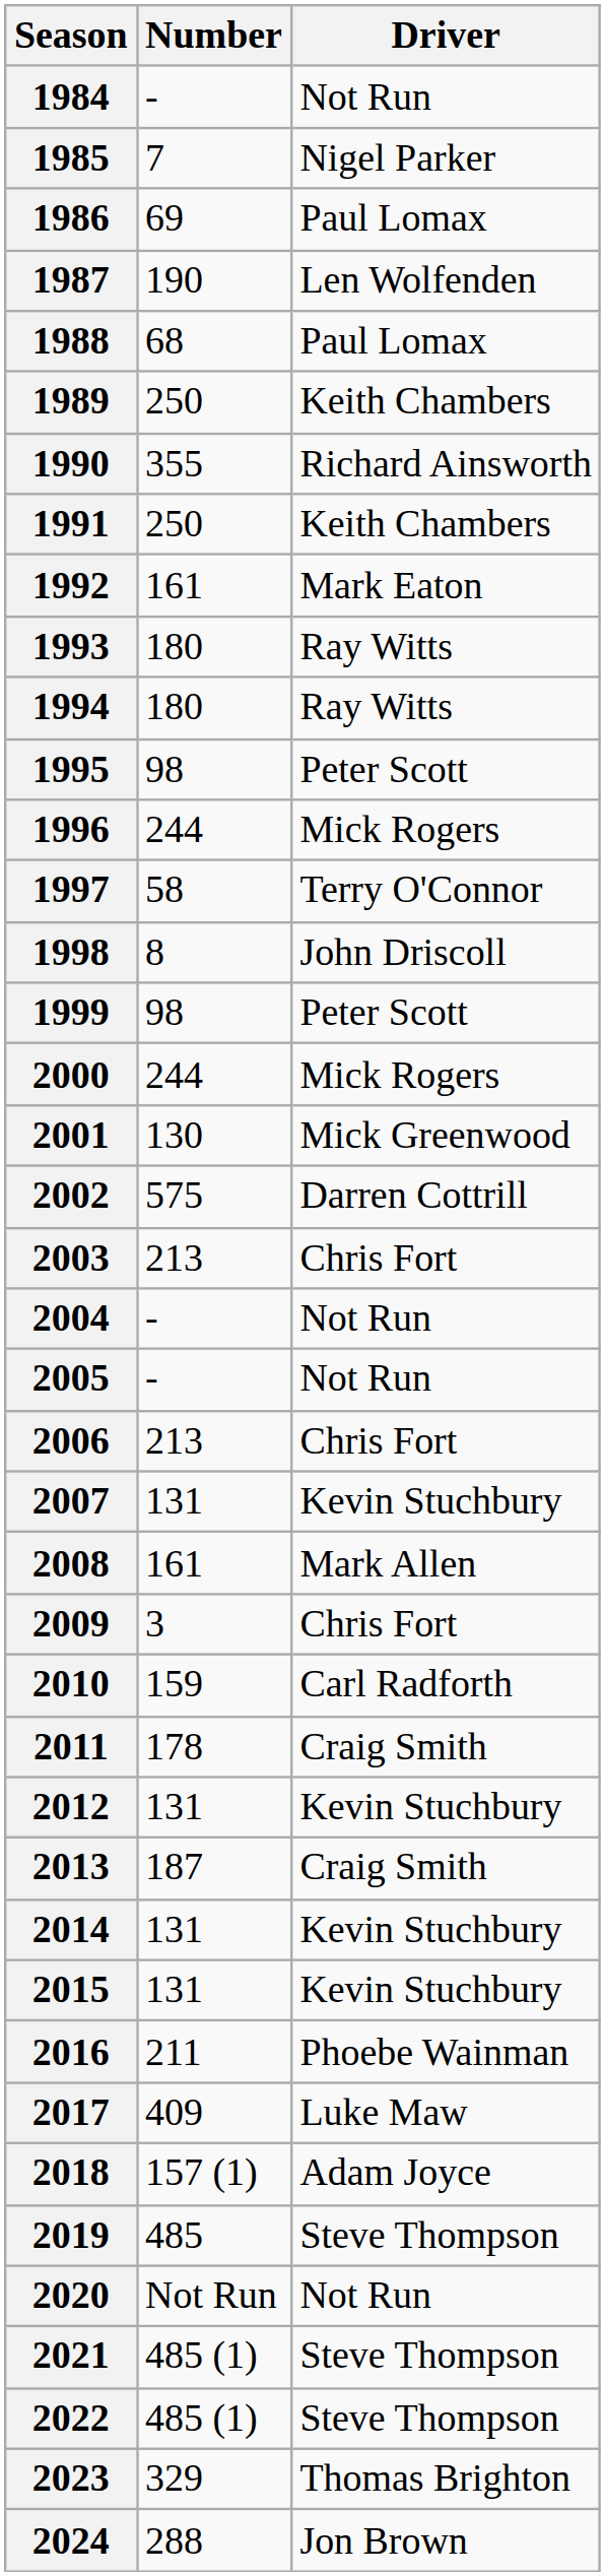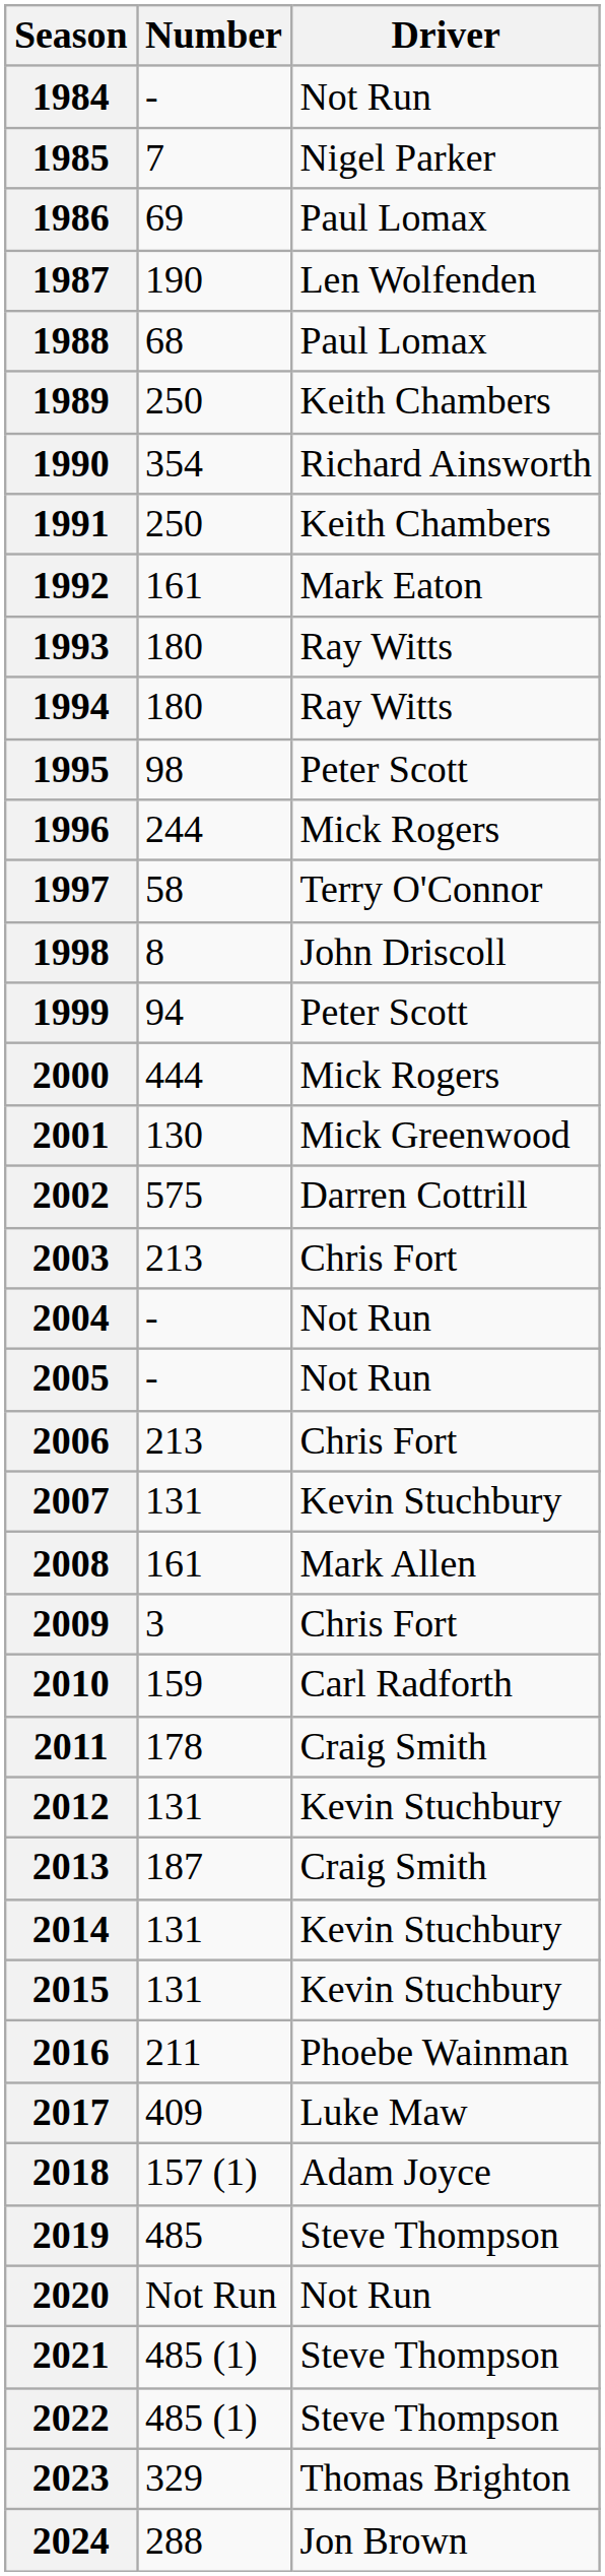1990 | Number: 355 -> 354
1999 | Number: 98 -> 94
2000 | Number: 244 -> 444
